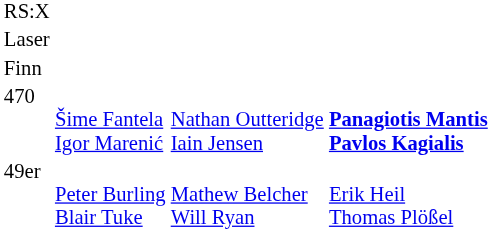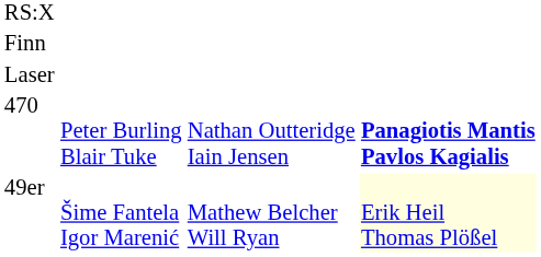rows swapped: Laser <-> Finn
470 | column 2: Šime Fantela Igor Marenić -> Peter Burling Blair Tuke
49er | column 2: Peter Burling Blair Tuke -> Šime Fantela Igor Marenić
49er | column 4: no background -> lightyellow background
